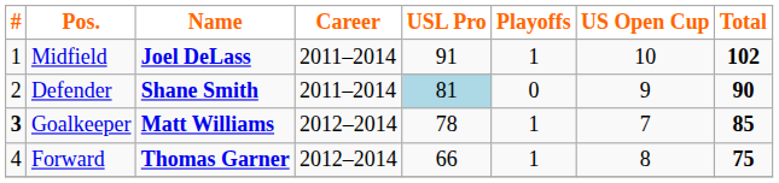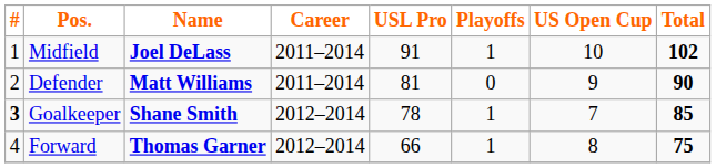Defender | Name: Shane Smith -> Matt Williams
Defender | USL Pro: lightblue background -> no background
Goalkeeper | Name: Matt Williams -> Shane Smith
